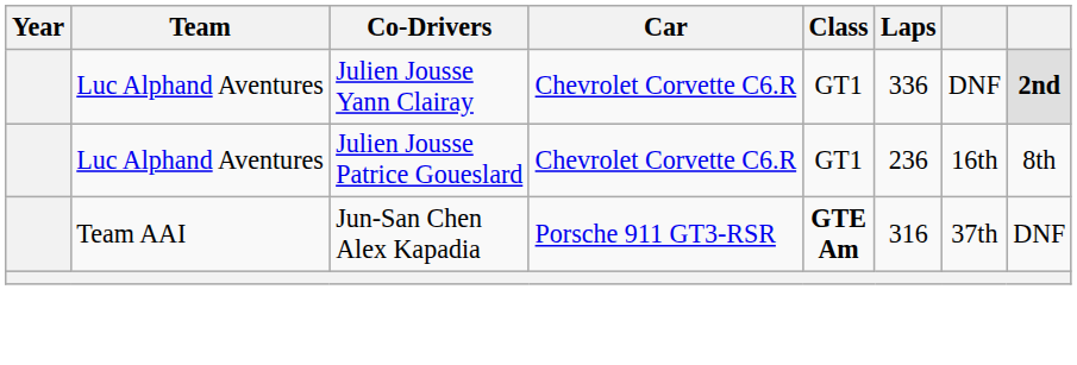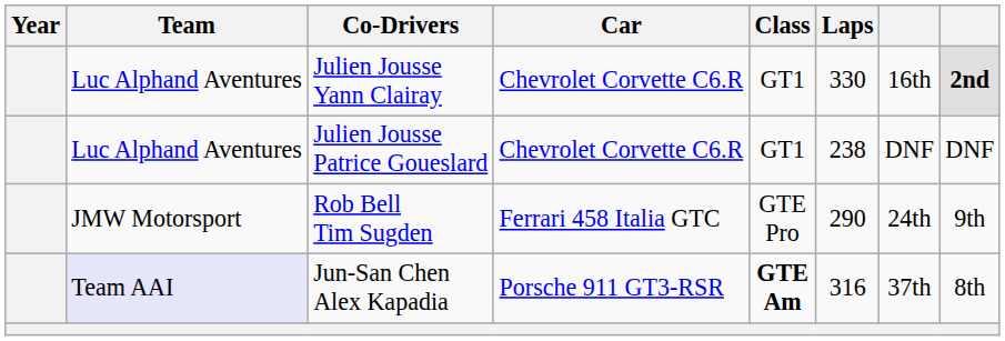Julien Jousse Yann Clairay | Laps: 336 -> 330
Julien Jousse Yann Clairay | column 7: DNF -> 16th
Julien Jousse Patrice Goueslard | Laps: 236 -> 238
Julien Jousse Patrice Goueslard | column 7: 16th -> DNF
Julien Jousse Patrice Goueslard | column 8: 8th -> DNF
+ row: JMW Motorsport | Rob Bell Tim Sugden | Ferrari 458 Italia GTC | GTE Pro | 290 | 24th | 9th
Jun-San Chen Alex Kapadia | Team: no background -> lavender background
Jun-San Chen Alex Kapadia | column 8: DNF -> 8th
